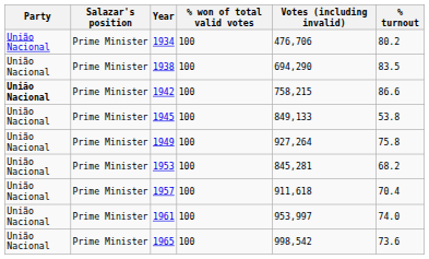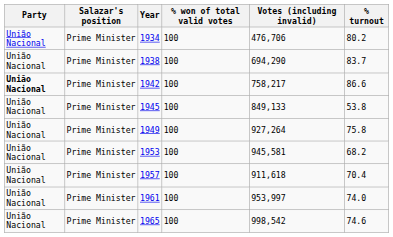1938 | % turnout: 83.5 -> 83.7
1942 | Votes (including invalid): 758,215 -> 758,217
1953 | Votes (including invalid): 845,281 -> 945,581
1965 | % turnout: 73.6 -> 74.6
